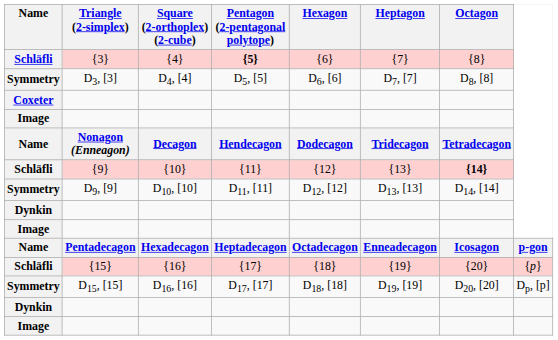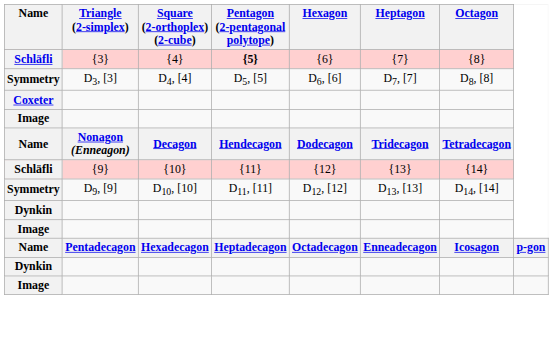{9} | Octagon: bold -> normal
- row: Schläfli | {15} | {16} | {17} | {18} | {19} | {20} | {p}
- row: Symmetry | D15, [15] | D16, [16] | D17, [17] | D18, [18] | D19, [19] | D20, [20] | Dp, [p]
